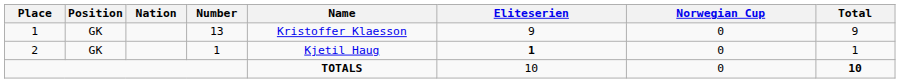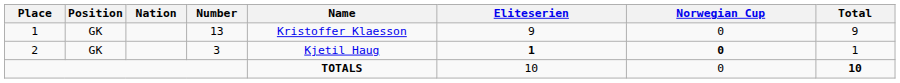2 | Number: 1 -> 3
2 | Norwegian Cup: normal -> bold
